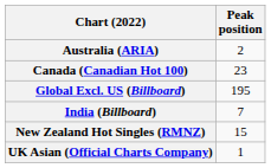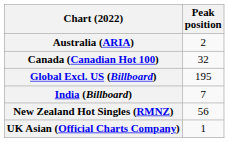Canada (Canadian Hot 100) | Peak position: 23 -> 32
New Zealand Hot Singles (RMNZ) | Peak position: 15 -> 56
